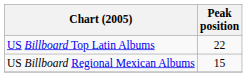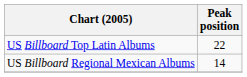US Billboard Regional Mexican Albums | Peak position: 15 -> 14
